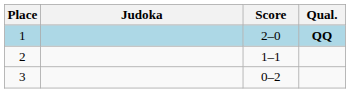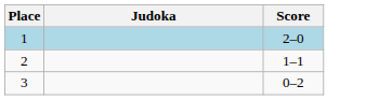- column: Qual. | QQ
